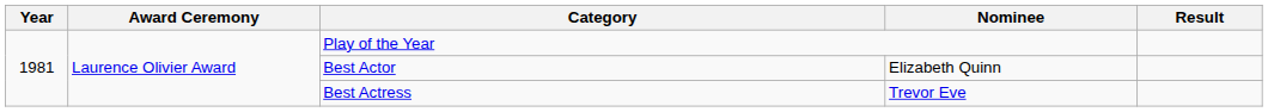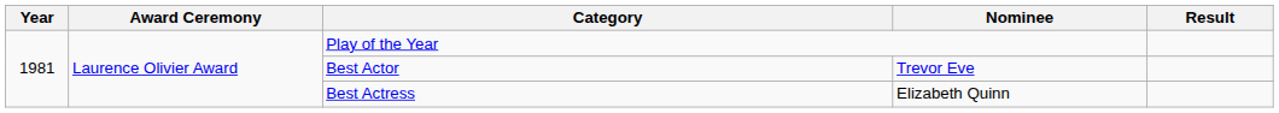Best Actor | Nominee: Elizabeth Quinn -> Trevor Eve
Best Actress | Nominee: Trevor Eve -> Elizabeth Quinn
